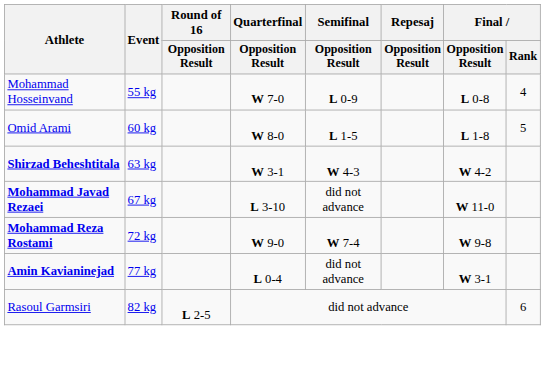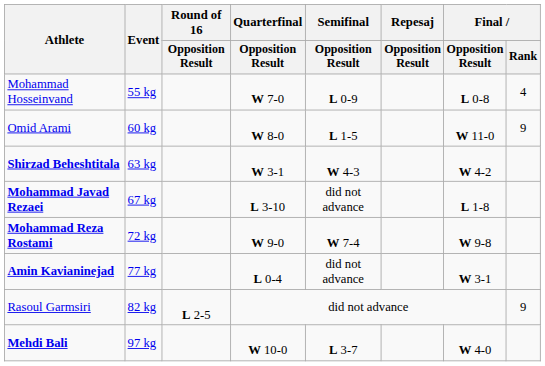Omid Arami | Final / Opposition Result: L 1-8 -> W 11-0
Omid Arami | Final / Rank: 5 -> 9
Mohammad Javad Rezaei | Final / Opposition Result: W 11-0 -> L 1-8
Rasoul Garmsiri | Final / Rank: 6 -> 9
+ row: Mehdi Bali | 97 kg | W 10-0 | L 3-7 | W 4-0
